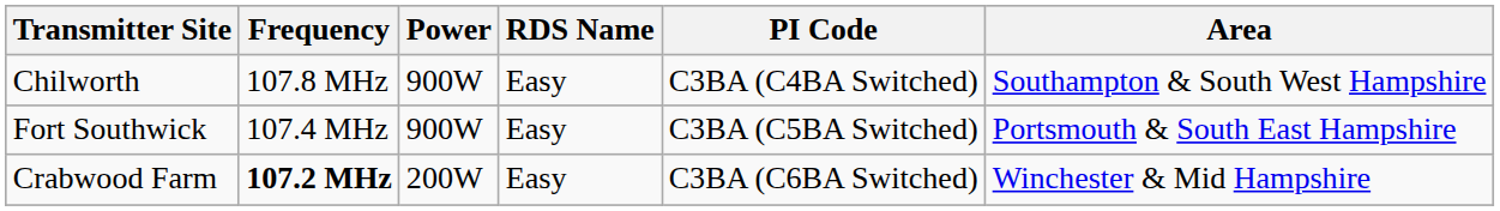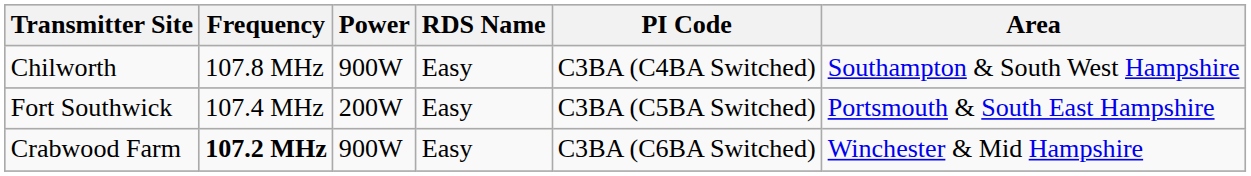Fort Southwick | Power: 900W -> 200W
Crabwood Farm | Power: 200W -> 900W
